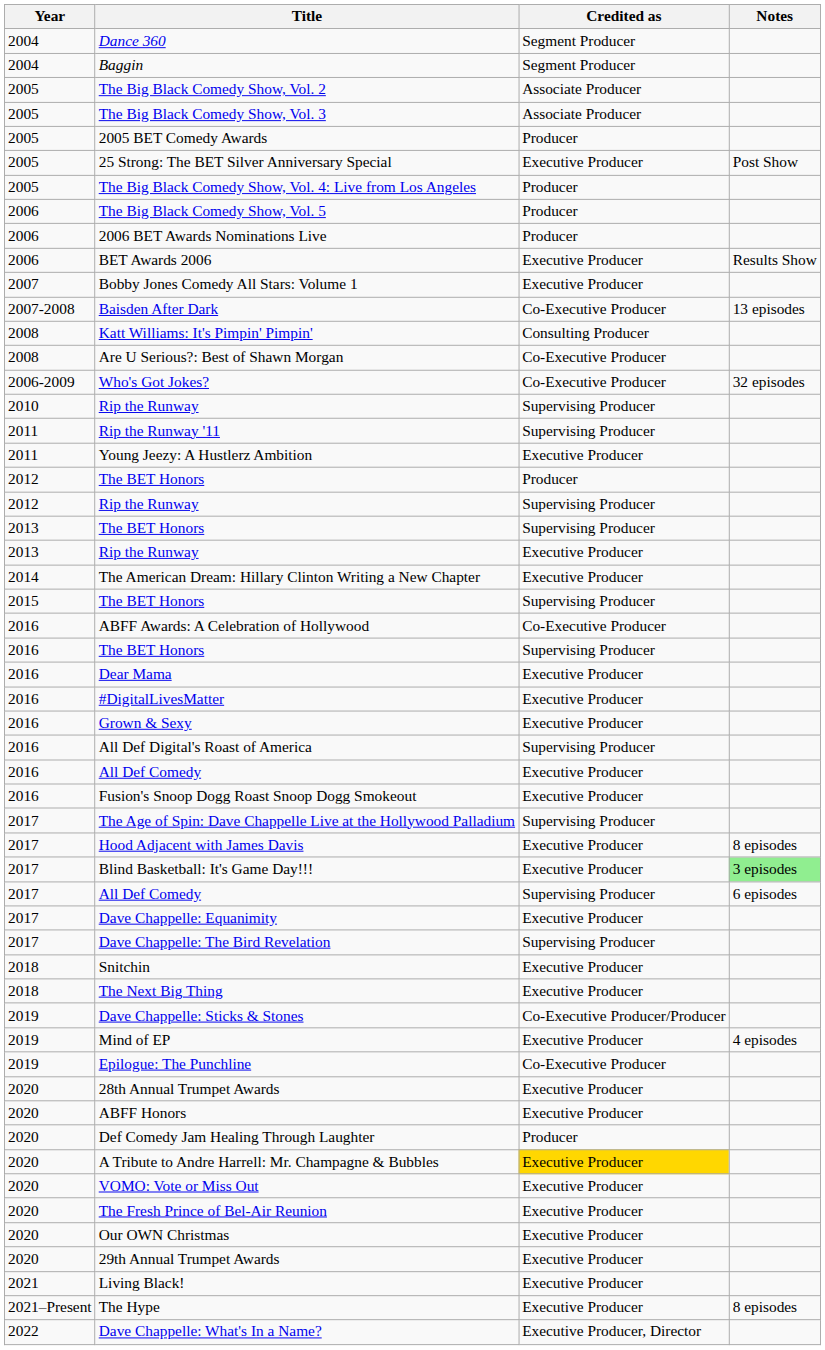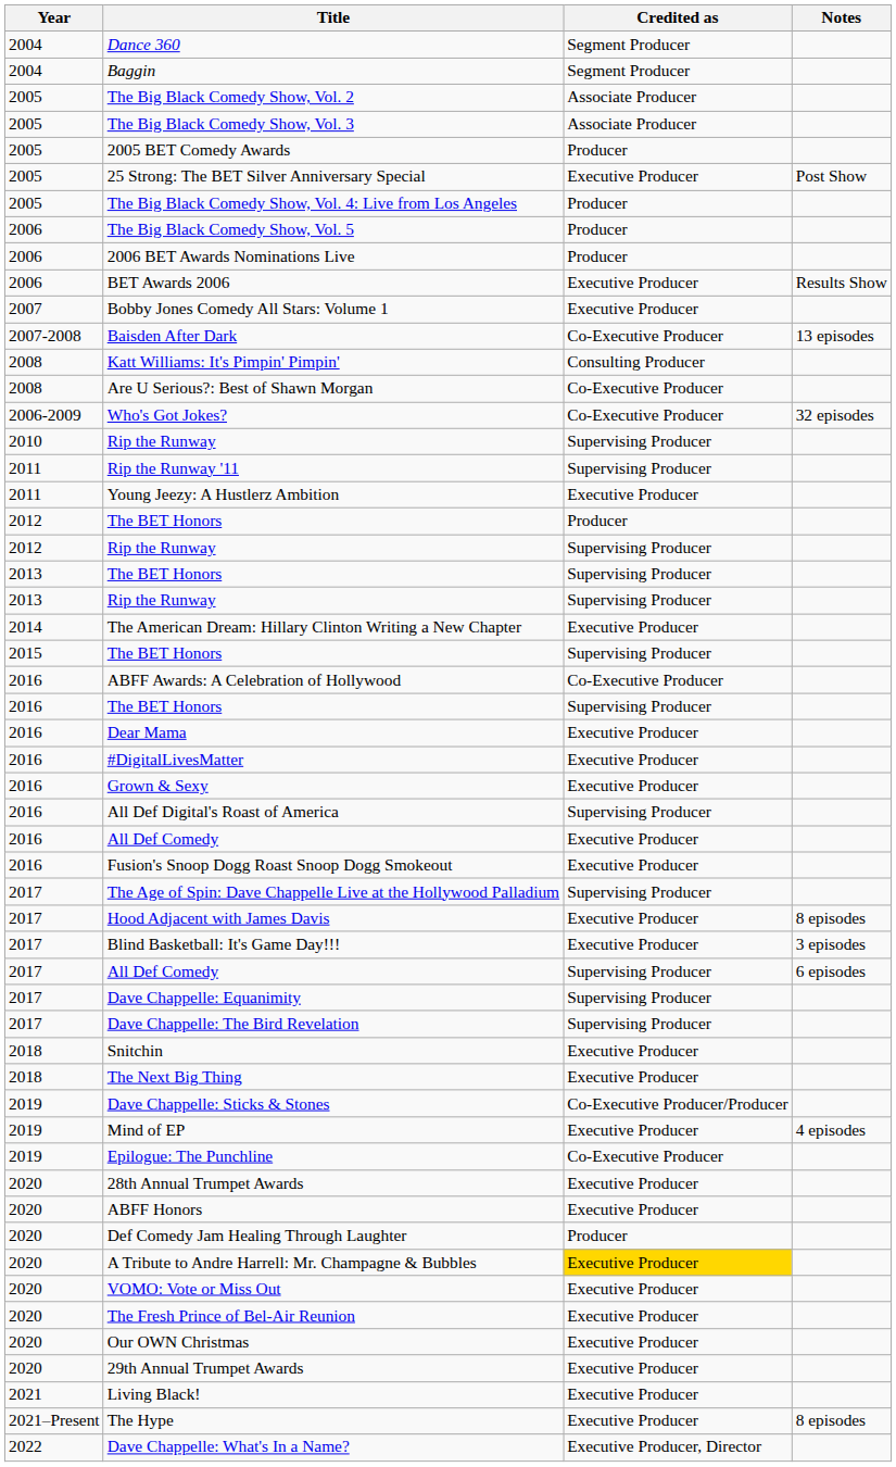2013 / Rip the Runway | Credited as: Executive Producer -> Supervising Producer
Blind Basketball: It's Game Day!!! | Notes: lightgreen background -> no background
Dave Chappelle: Equanimity | Credited as: Executive Producer -> Supervising Producer
